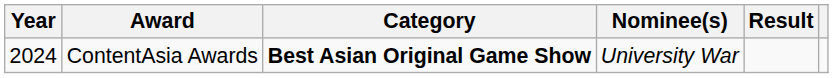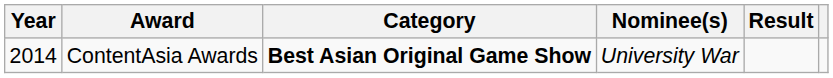ContentAsia Awards | Year: 2024 -> 2014
